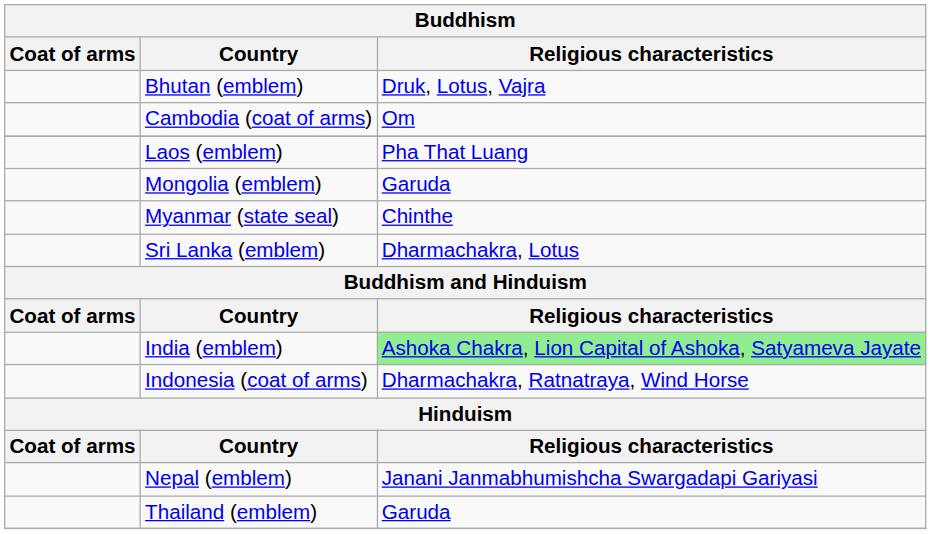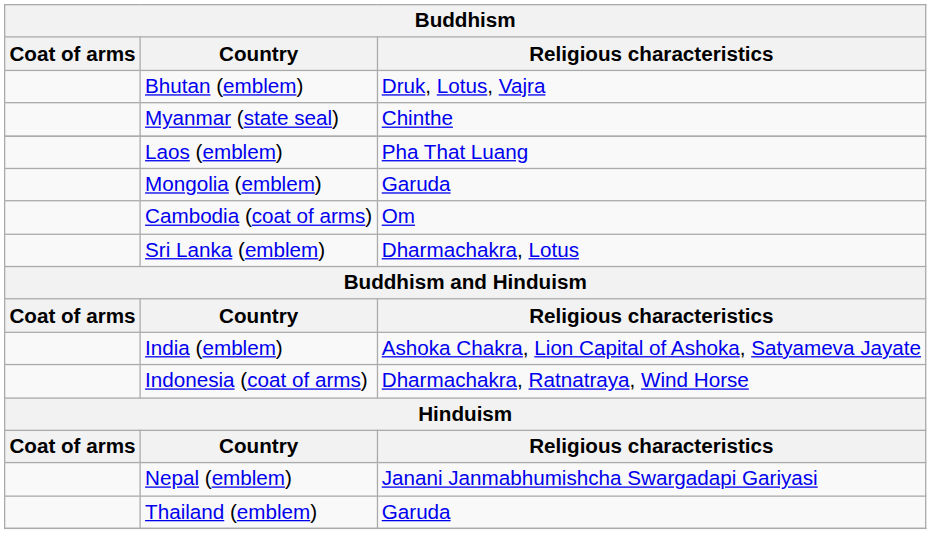rows swapped: Cambodia (coat of arms) <-> Myanmar (state seal)
India (emblem) | Religious characteristics: lightgreen background -> no background
